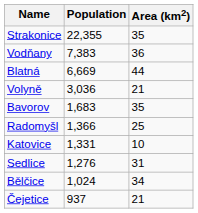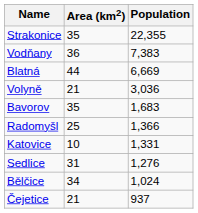columns swapped: Population <-> Area (km2)
